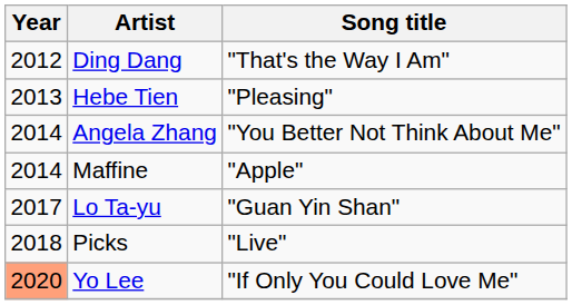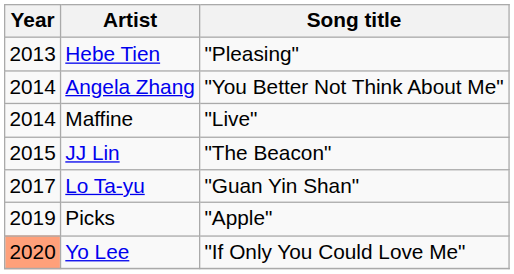- row: 2012 | Ding Dang | "That's the Way I Am"
Maffine | Song title: "Apple" -> "Live"
+ row: 2015 | JJ Lin | "The Beacon"
Picks | Year: 2018 -> 2019
Picks | Song title: "Live" -> "Apple"
